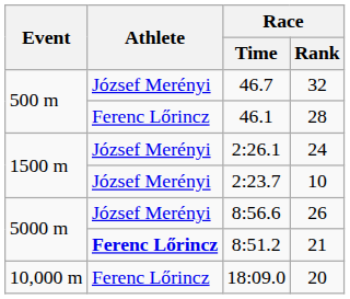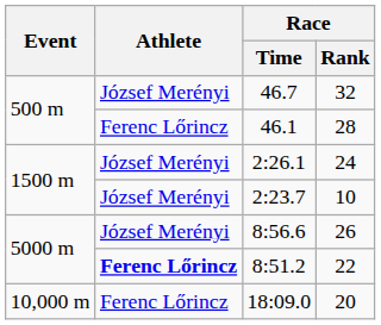8:51.2 | Race / Rank: 21 -> 22
